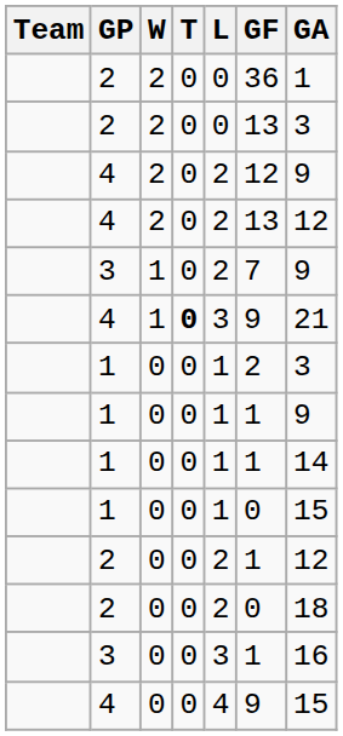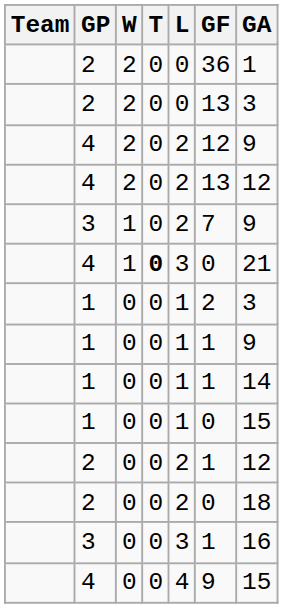4 / 1 | GF: 9 -> 0
